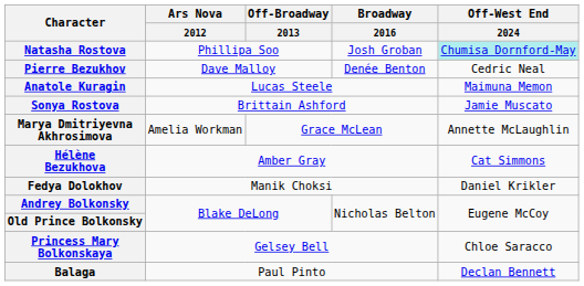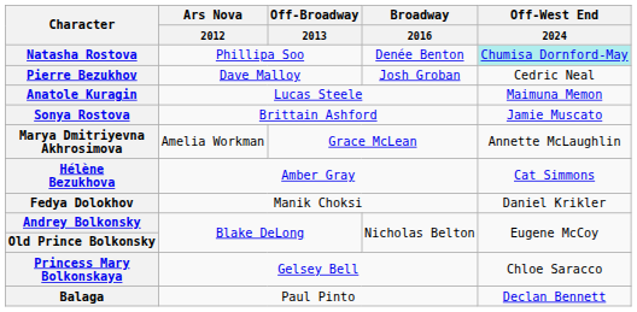Natasha Rostova | Broadway / 2016: Josh Groban -> Denée Benton
Pierre Bezukhov | Broadway / 2016: Denée Benton -> Josh Groban
